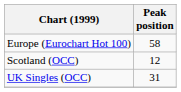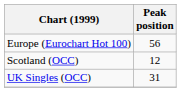Europe (Eurochart Hot 100) | Peak position: 58 -> 56
